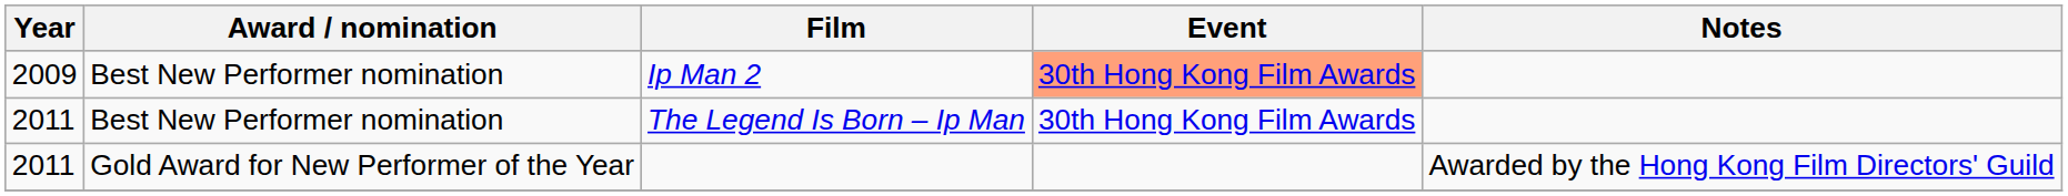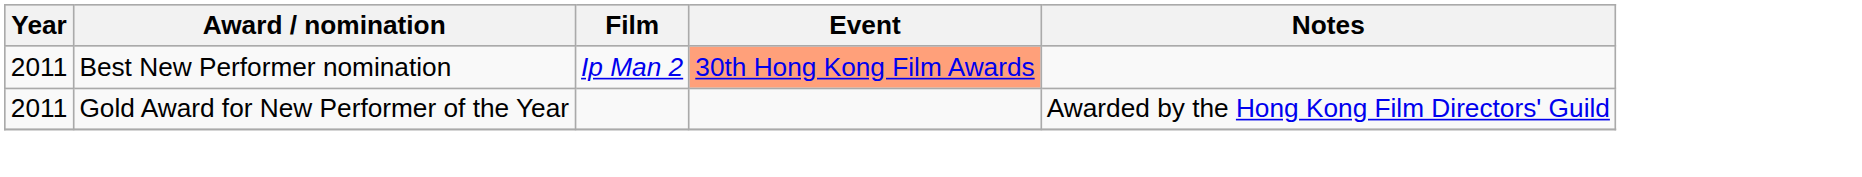Ip Man 2 | Year: 2009 -> 2011
- row: 2011 | Best New Performer nomination | The Legend Is Born – Ip Man | 30th Hong Kong Film Awards
